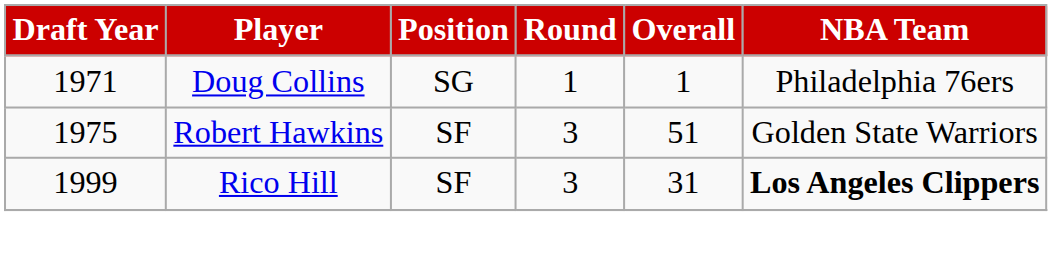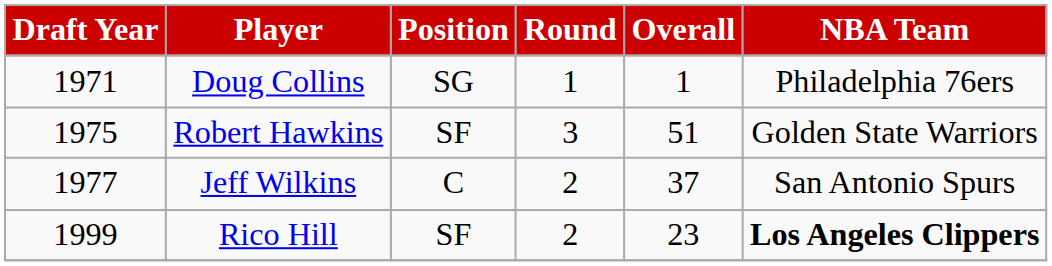+ row: 1977 | Jeff Wilkins | C | 2 | 37 | San Antonio Spurs
Rico Hill | Round: 3 -> 2
Rico Hill | Overall: 31 -> 23
